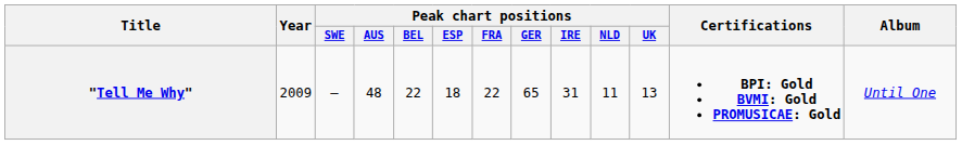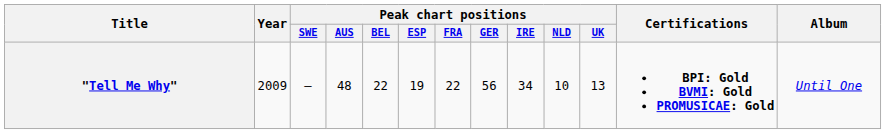"Tell Me Why" | Peak chart positions / ESP: 18 -> 19
"Tell Me Why" | Peak chart positions / GER: 65 -> 56
"Tell Me Why" | Peak chart positions / IRE: 31 -> 34
"Tell Me Why" | Peak chart positions / NLD: 11 -> 10
